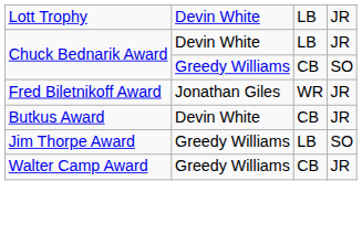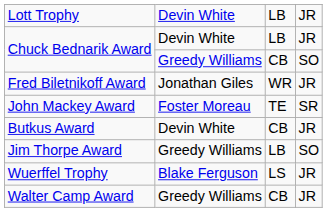+ row: John Mackey Award | Foster Moreau | TE | SR
+ row: Wuerffel Trophy | Blake Ferguson | LS | JR
